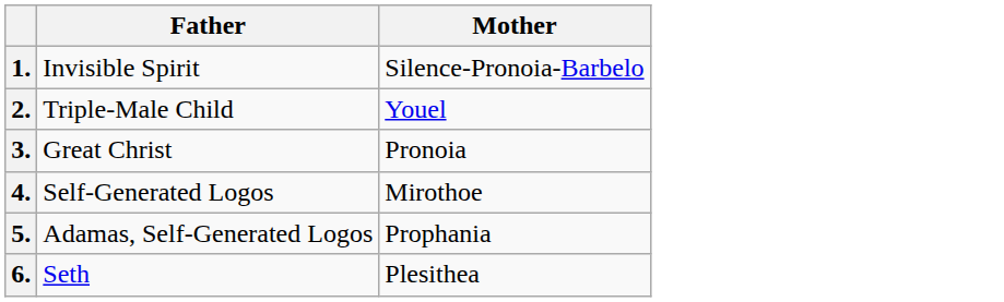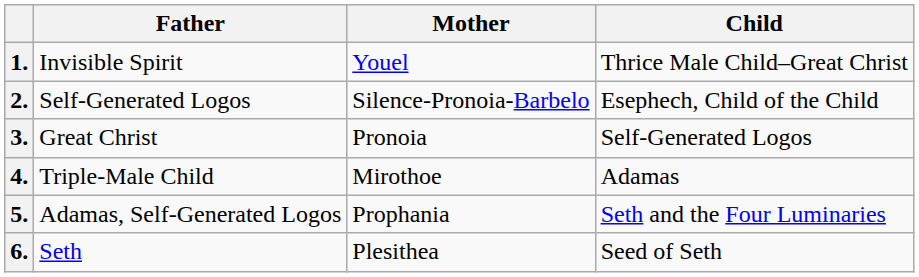+ column: Child | Thrice Male Child–Great Christ | Esephech, Child of the Child | Self-Generated Logos | Adamas | Seth and the Four Luminaries | Seed of Seth
1. | Mother: Silence-Pronoia-Barbelo -> Youel
2. | Father: Triple-Male Child -> Self-Generated Logos
2. | Mother: Youel -> Silence-Pronoia-Barbelo
4. | Father: Self-Generated Logos -> Triple-Male Child
